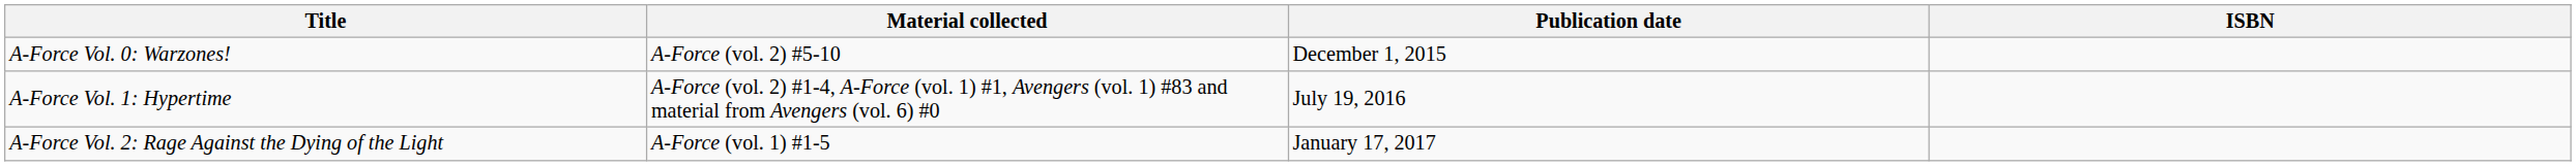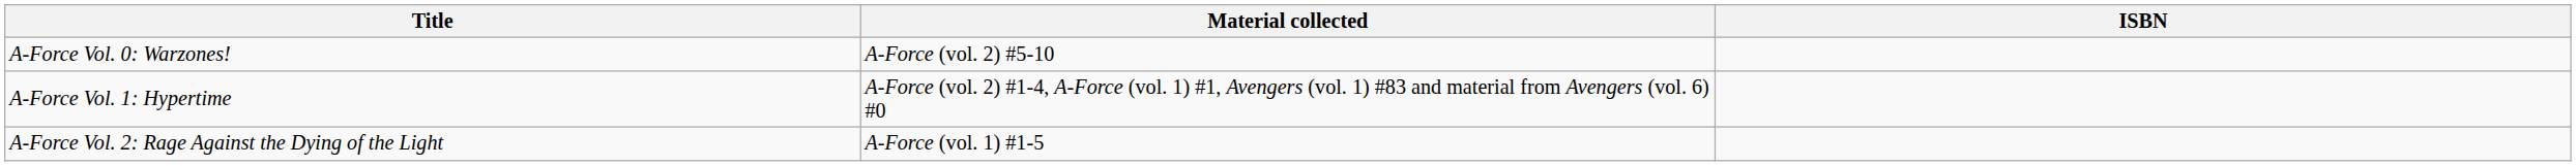- column: Publication date | December 1, 2015 | July 19, 2016 | January 17, 2017
